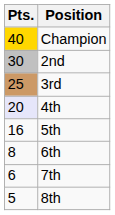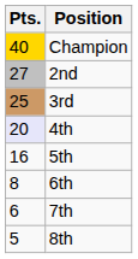2nd | Pts.: 30 -> 27
